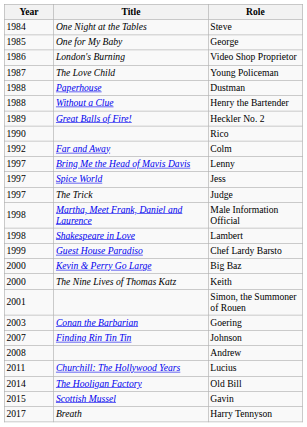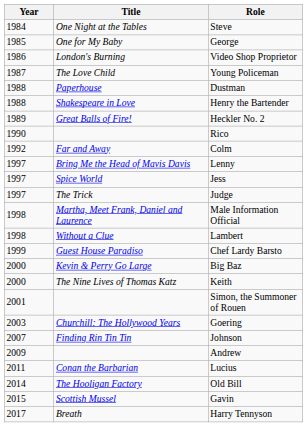Henry the Bartender | Title: Without a Clue -> Shakespeare in Love
Lambert | Title: Shakespeare in Love -> Without a Clue
Goering | Title: Conan the Barbarian -> Churchill: The Hollywood Years
Andrew | Year: 2008 -> 2009
Lucius | Title: Churchill: The Hollywood Years -> Conan the Barbarian
